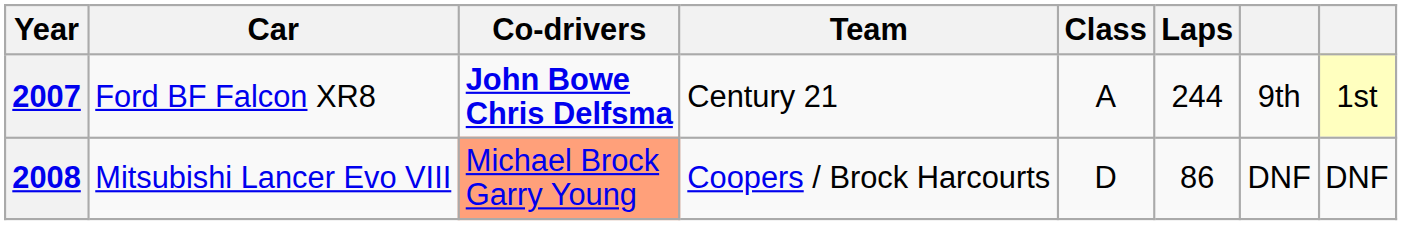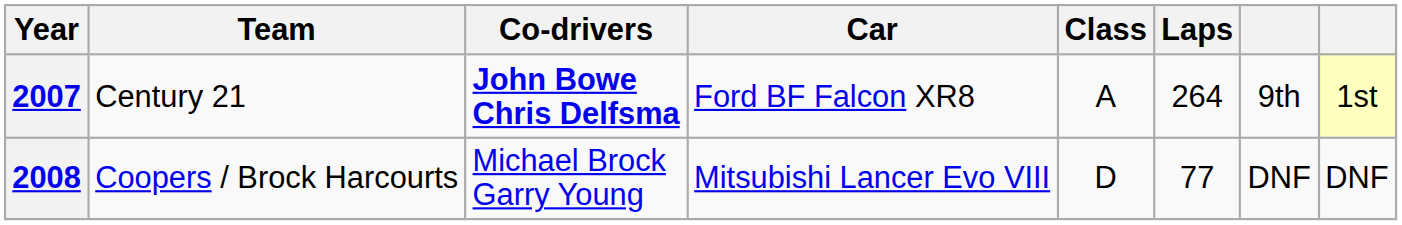columns swapped: Team <-> Car
2007 | Laps: 244 -> 264
2008 | Co-drivers: lightsalmon background -> no background
2008 | Laps: 86 -> 77
